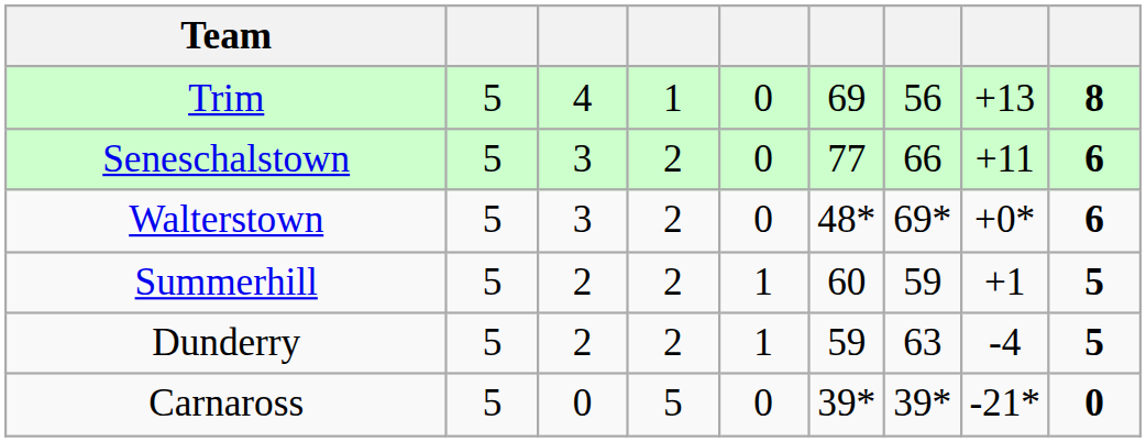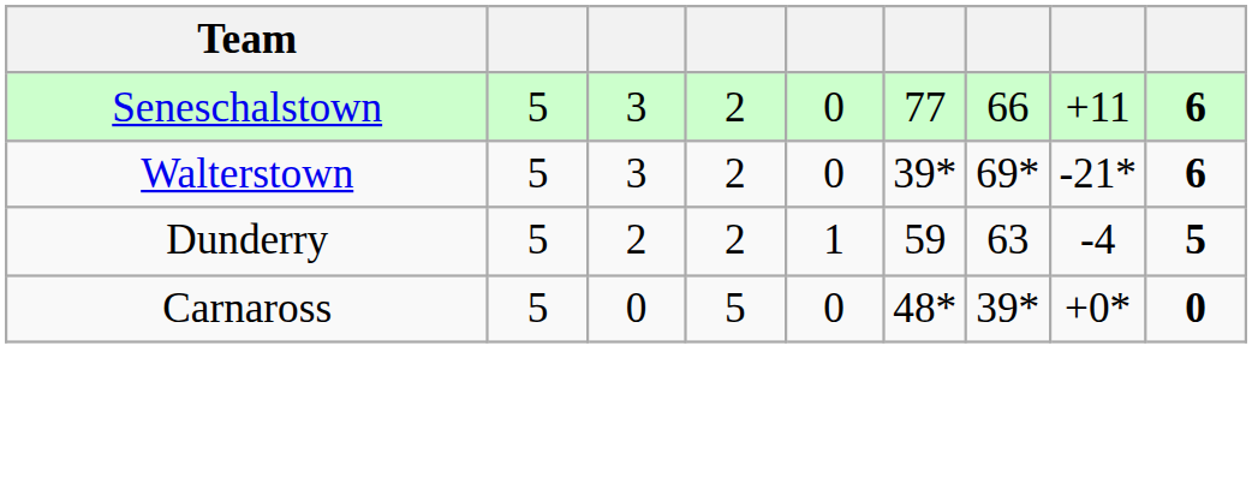- row: Trim | 5 | 4 | 1 | 0 | 69 | 56 | +13 | 8
Walterstown | column 6: 48* -> 39*
Walterstown | column 8: +0* -> -21*
- row: Summerhill | 5 | 2 | 2 | 1 | 60 | 59 | +1 | 5
Carnaross | column 6: 39* -> 48*
Carnaross | column 8: -21* -> +0*
